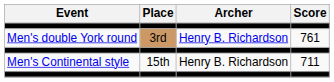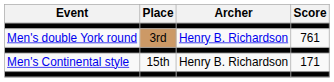Men's Continental style | Score: 711 -> 171
